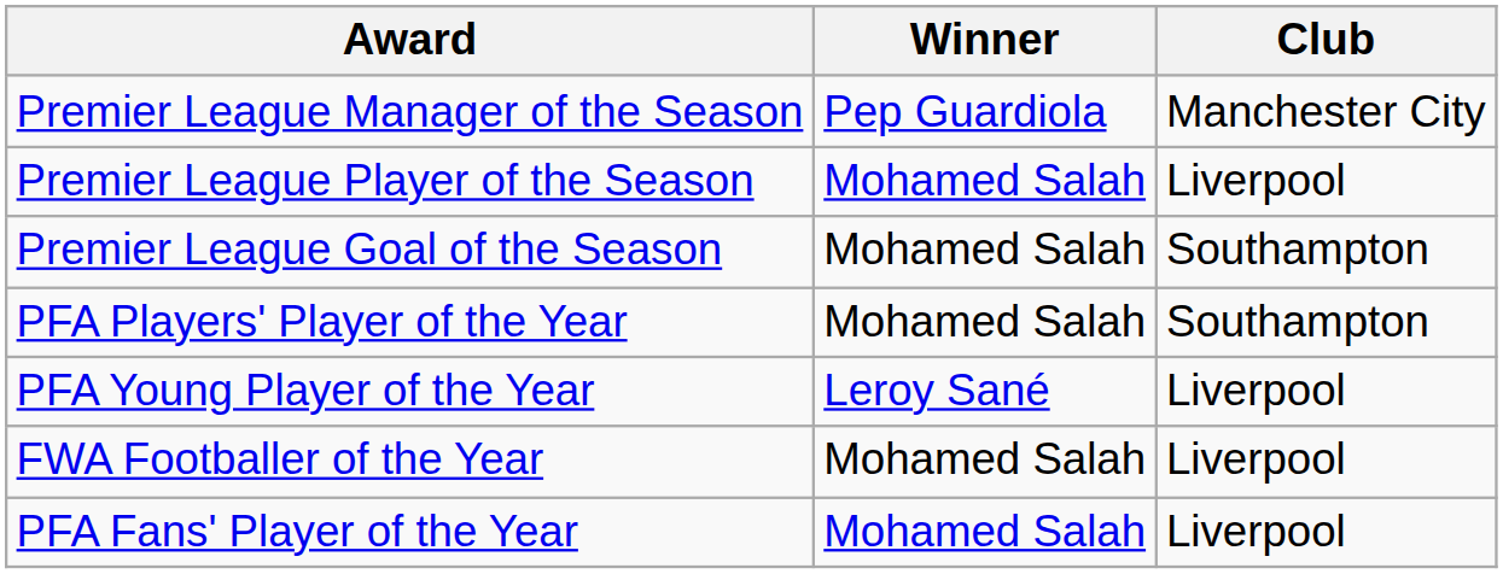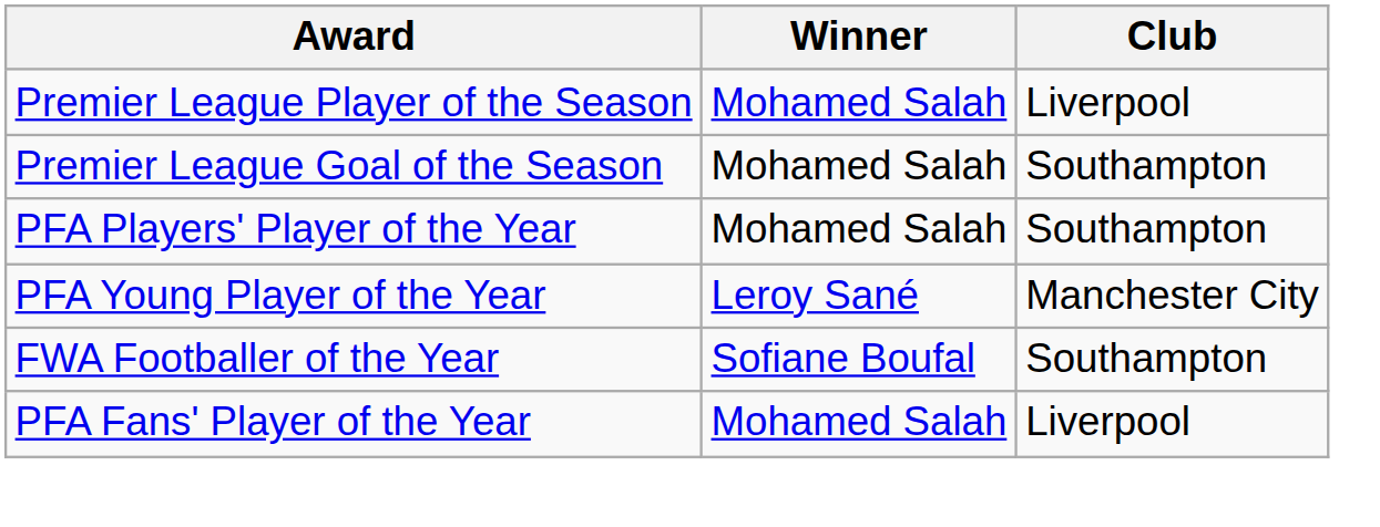- row: Premier League Manager of the Season | Pep Guardiola | Manchester City
PFA Young Player of the Year | Club: Liverpool -> Manchester City
FWA Footballer of the Year | Winner: Mohamed Salah -> Sofiane Boufal
FWA Footballer of the Year | Club: Liverpool -> Southampton
